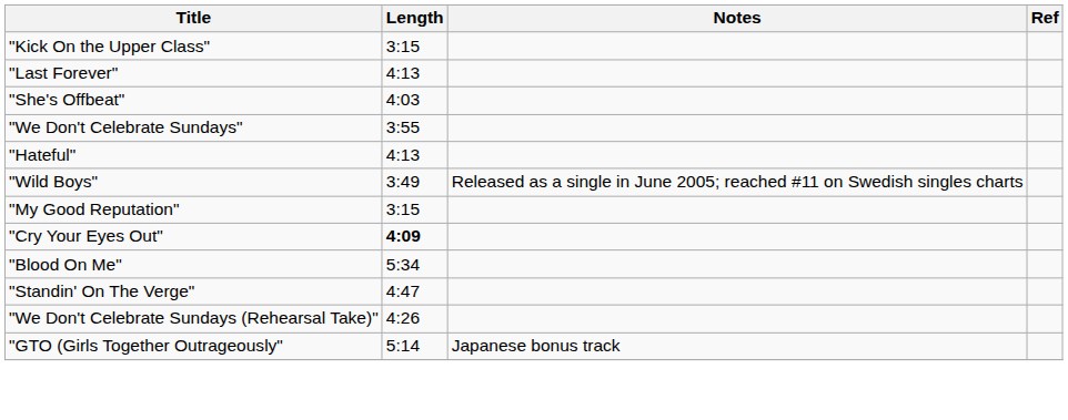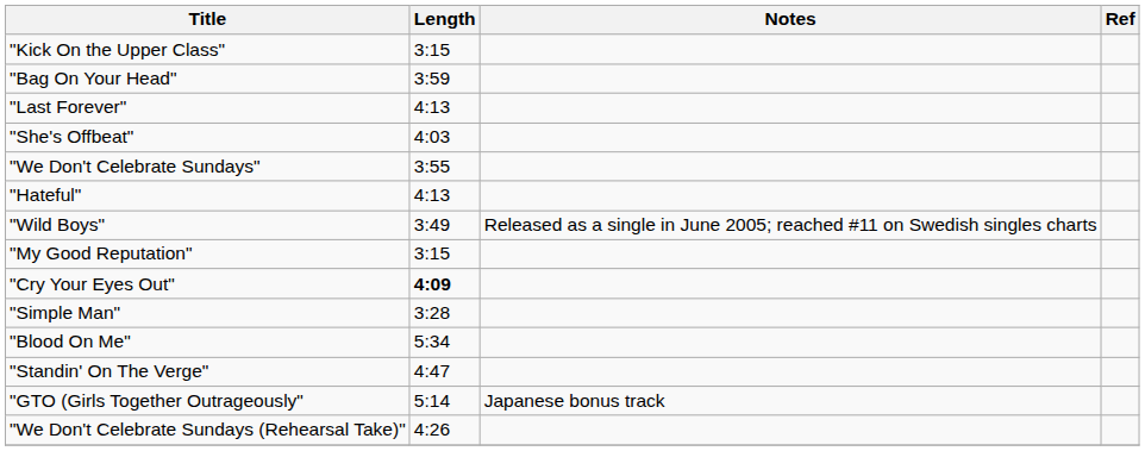+ row: "Bag On Your Head" | 3:59
+ row: "Simple Man" | 3:28
rows swapped: "GTO (Girls Together Outrageously" <-> "We Don't Celebrate Sundays (Rehearsal Take)"
